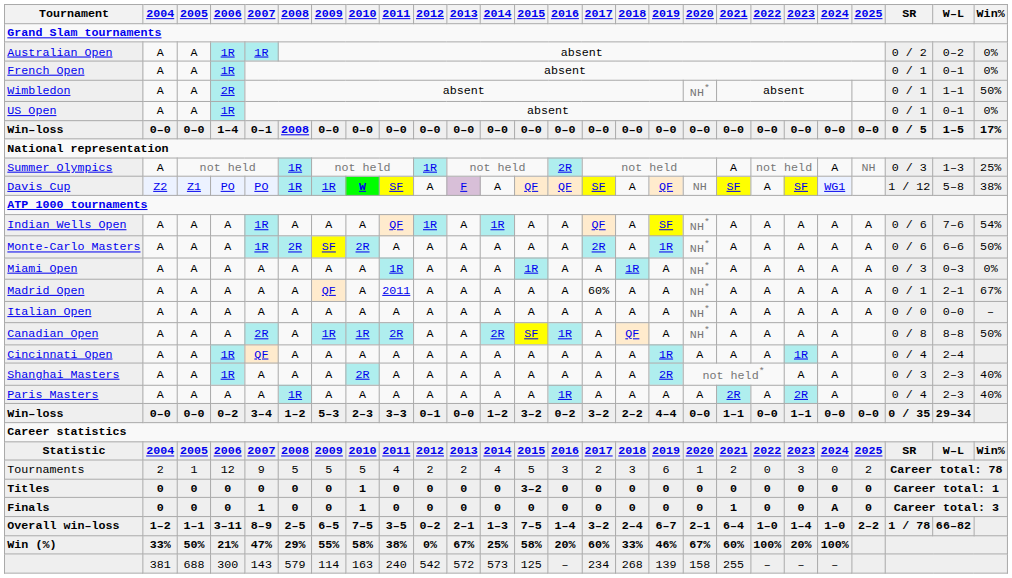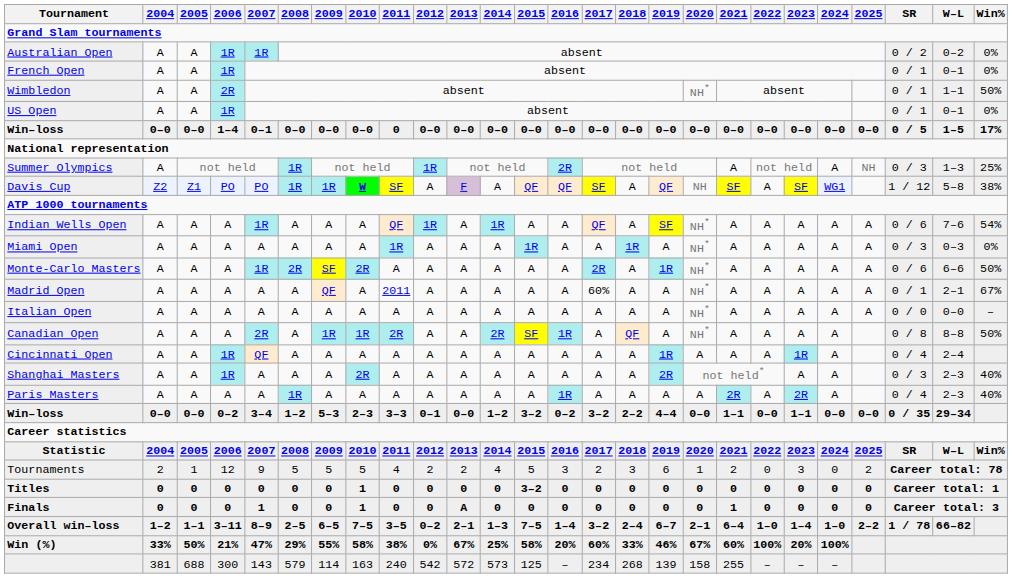Win–loss / 1–4 | 2008: 2008 -> 0–0
Win–loss / 1–4 | 2011: 0–0 -> 0
rows swapped: Miami Open <-> Monte-Carlo Masters
Finals | 2013: 0 -> A
Finals | 2024: A -> 0
